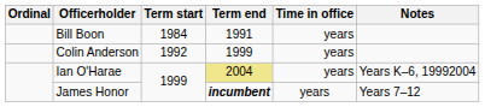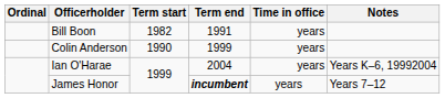Bill Boon | Term start: 1984 -> 1982
Colin Anderson | Term start: 1992 -> 1990
Ian O'Harae | Term end: khaki background -> no background
